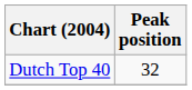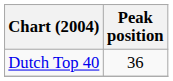Dutch Top 40 | Peak position: 32 -> 36
